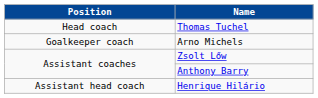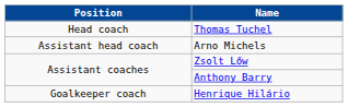Arno Michels | Position: Goalkeeper coach -> Assistant head coach
Henrique Hilário | Position: Assistant head coach -> Goalkeeper coach
